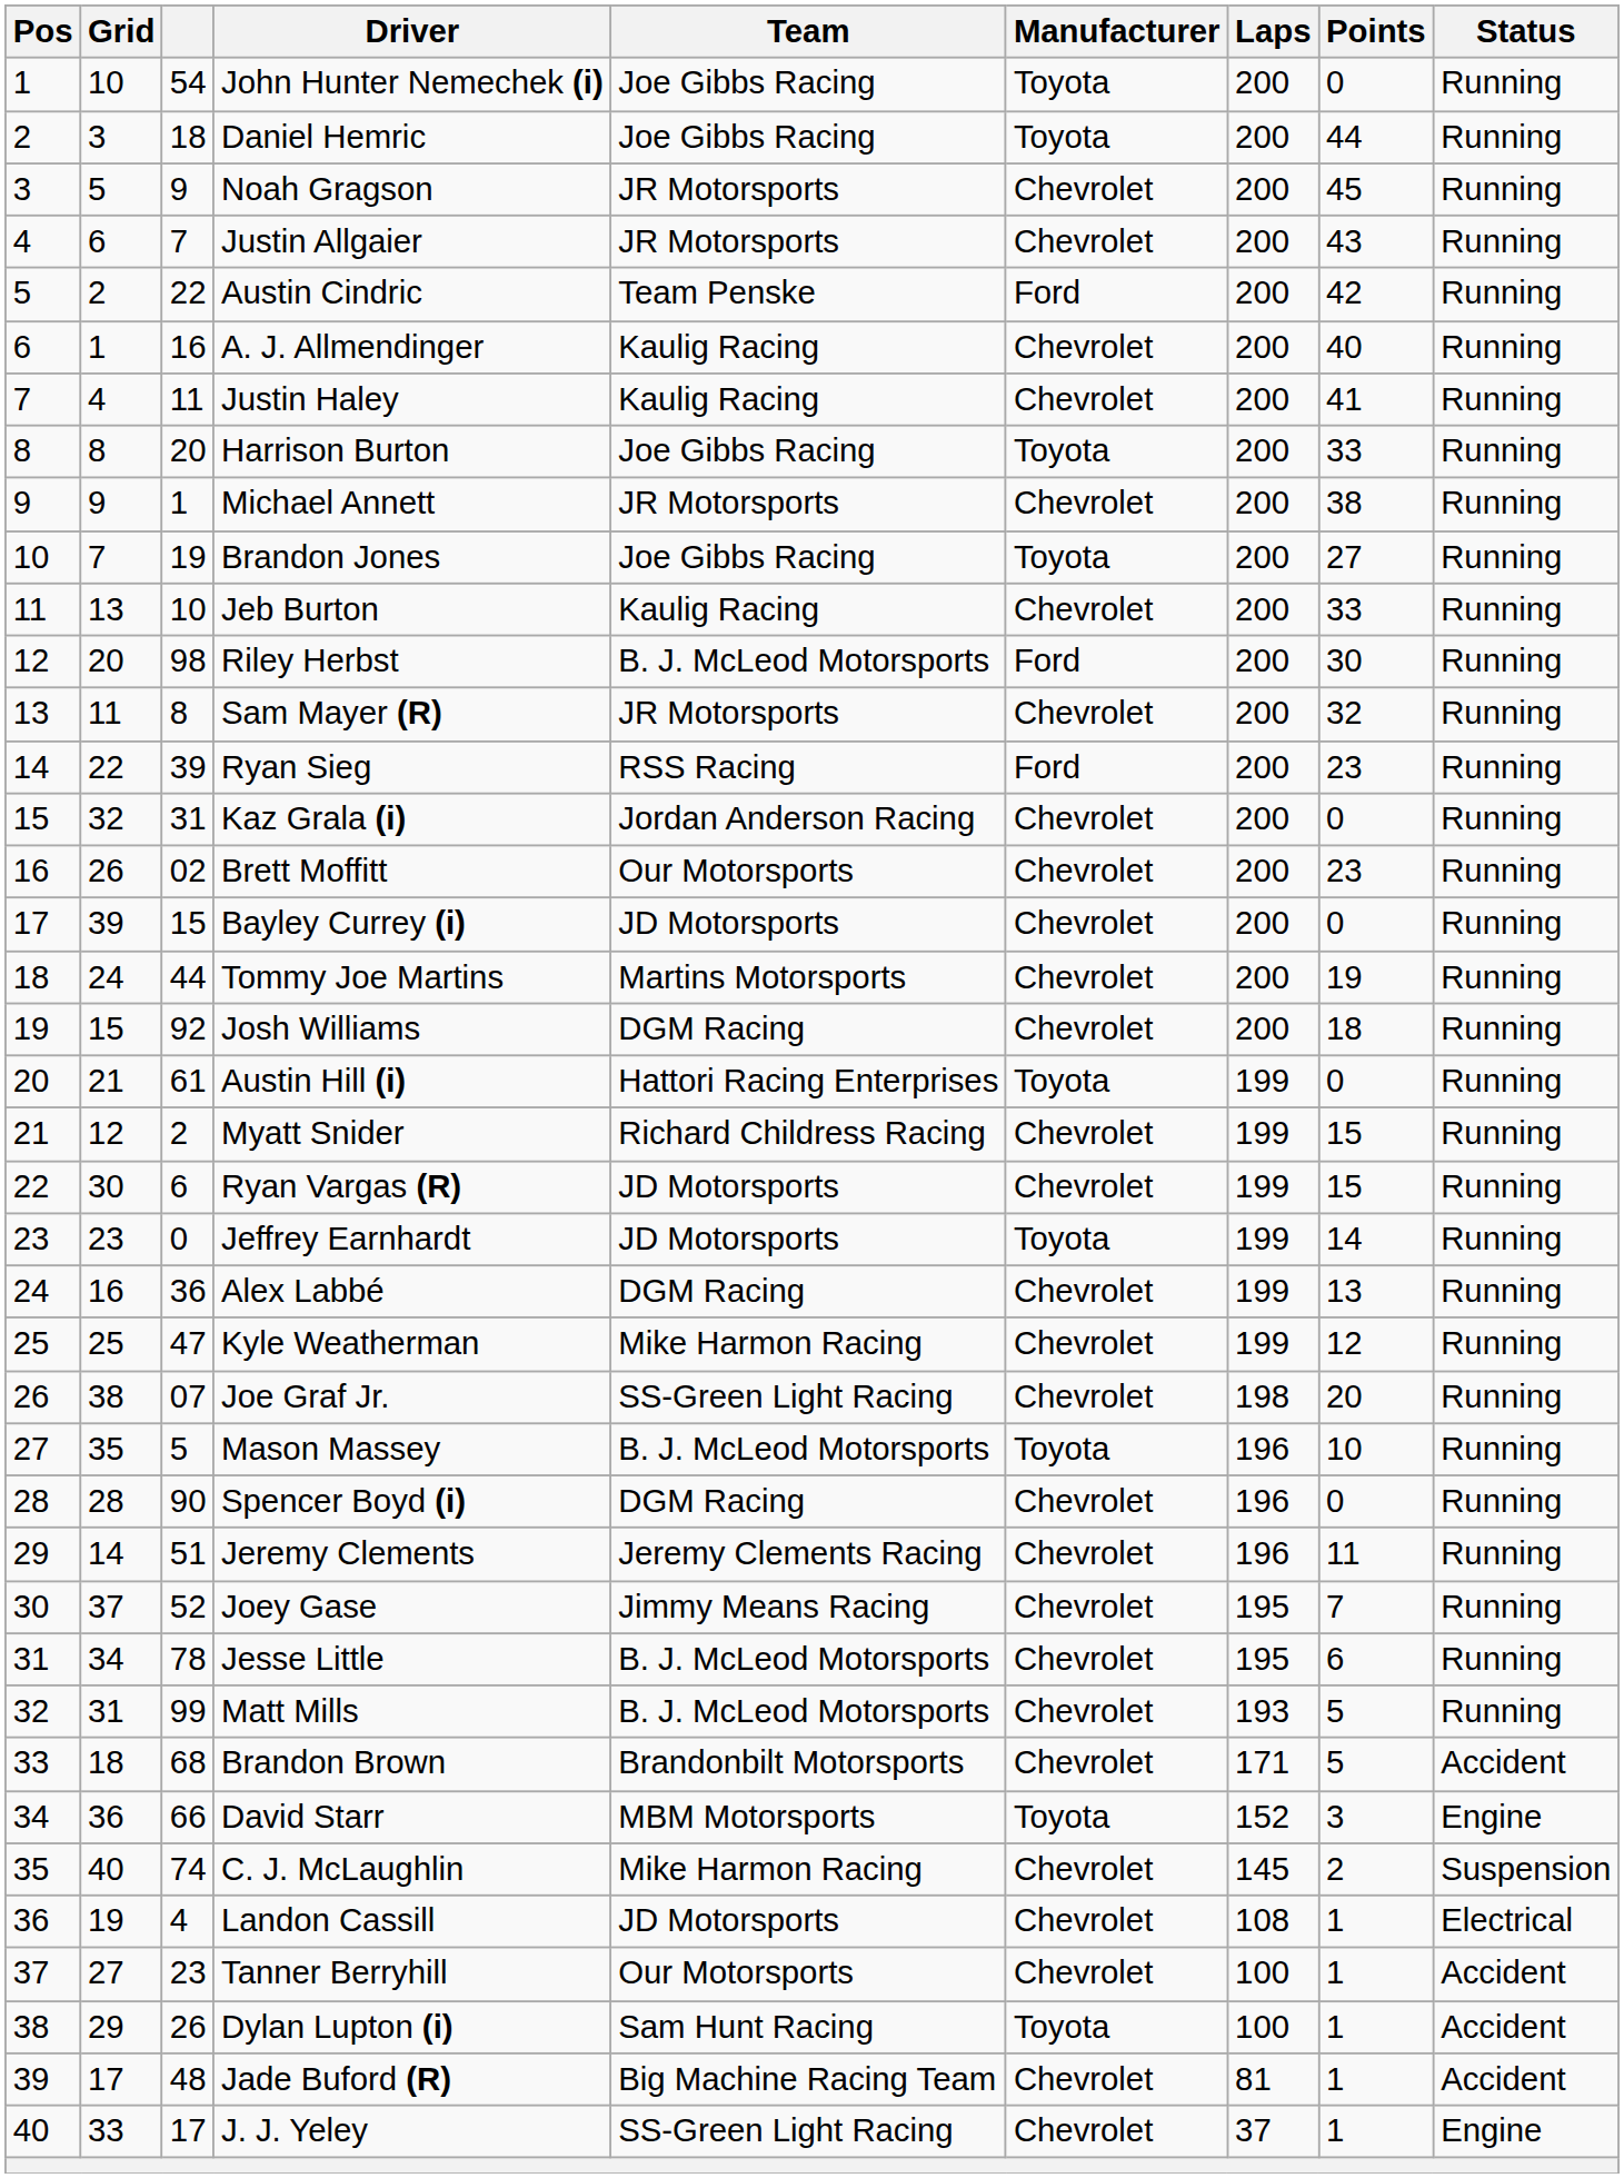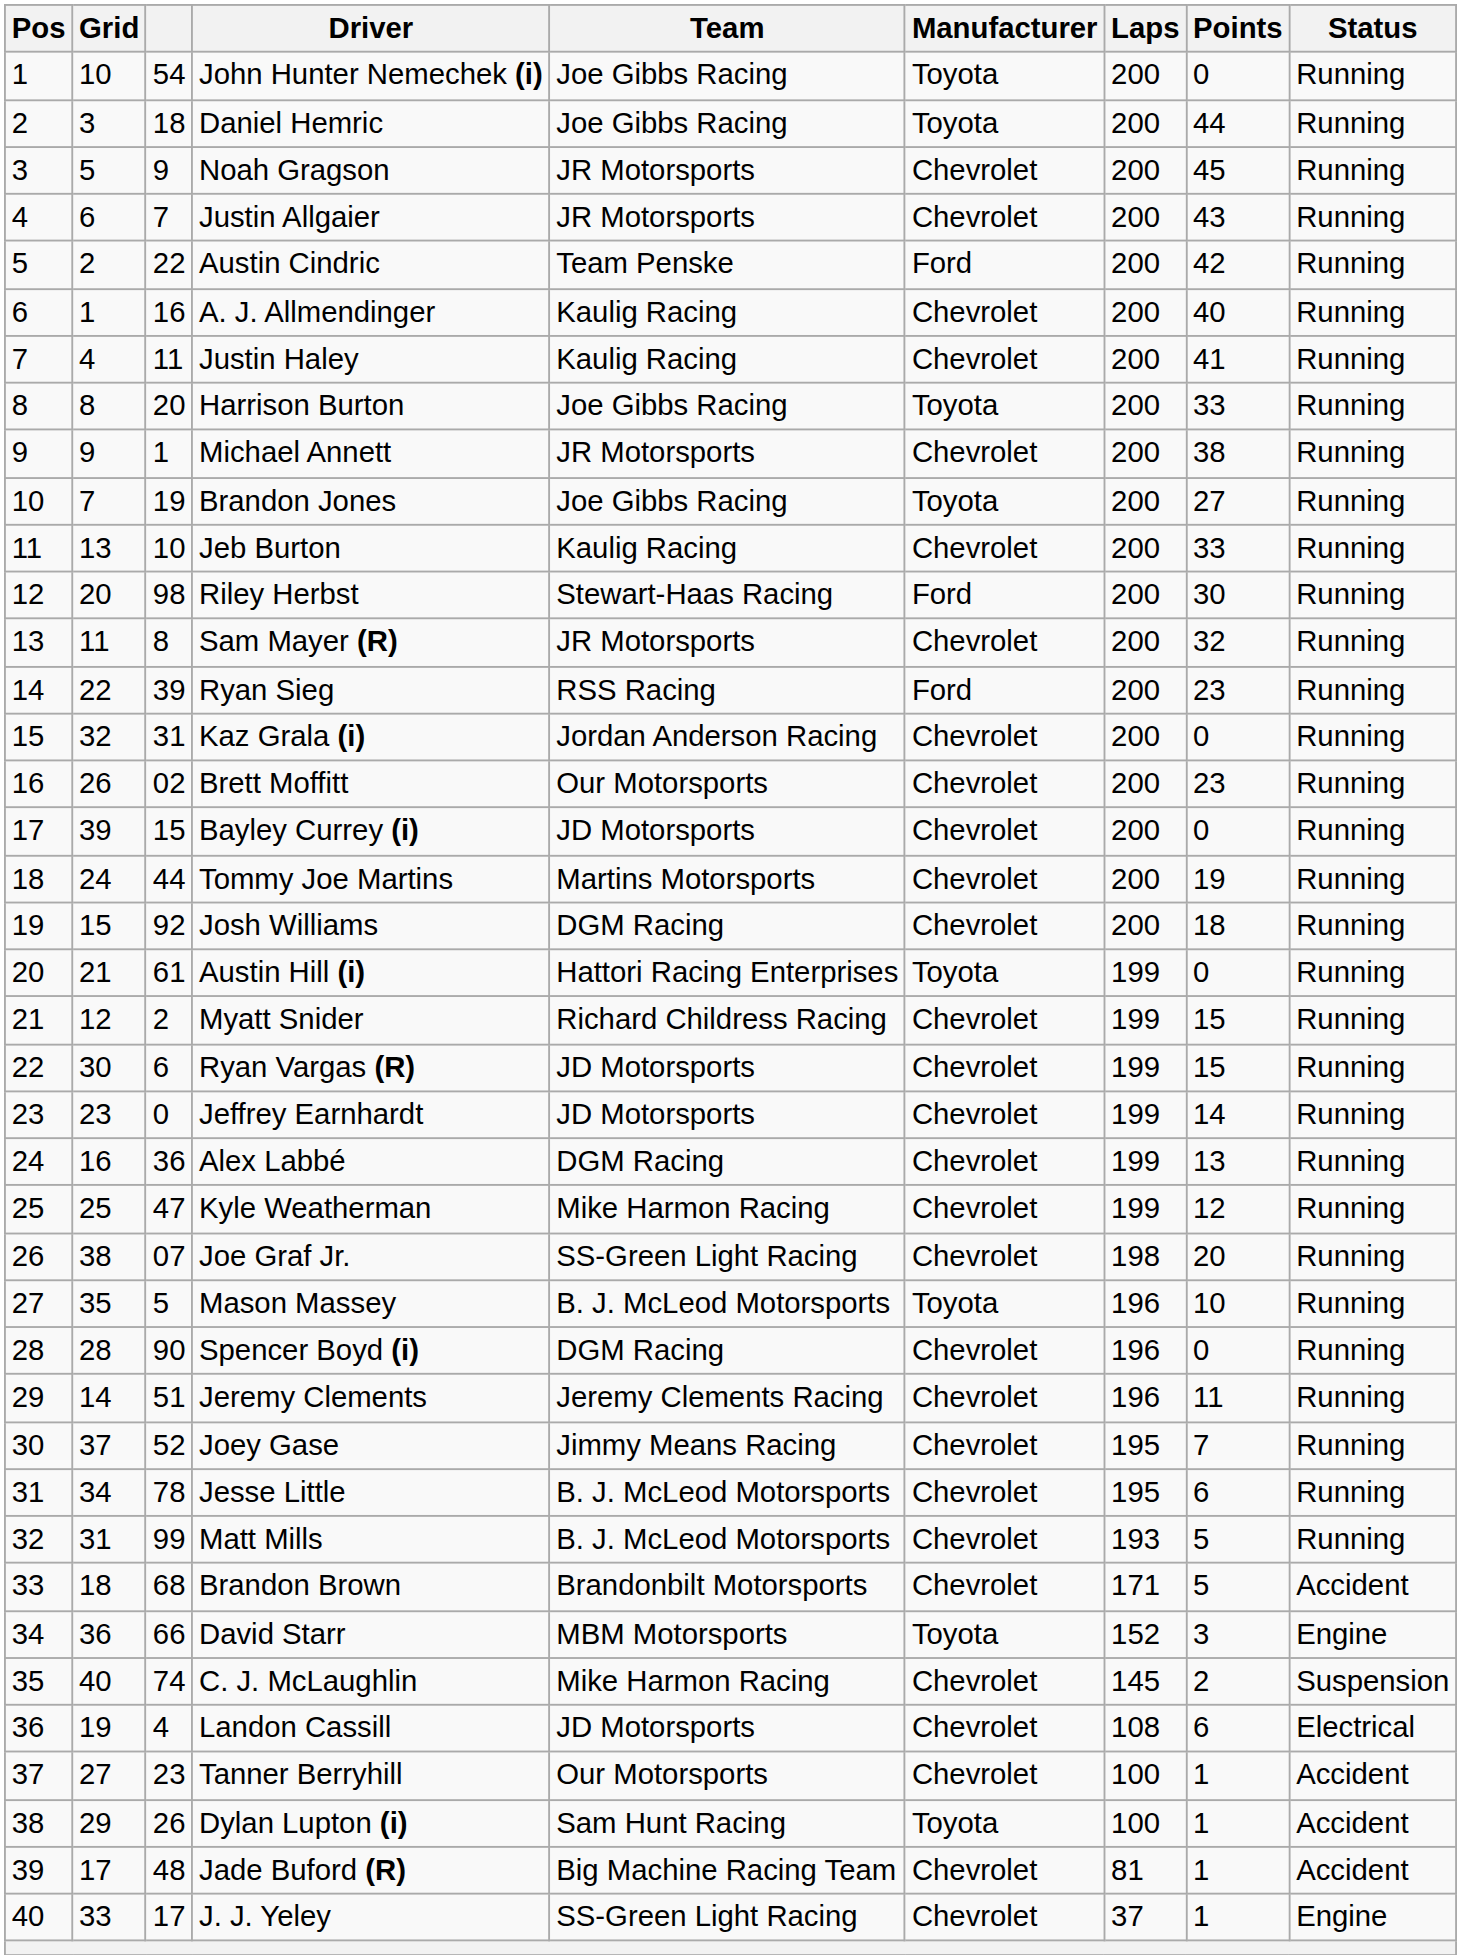Riley Herbst | Team: B. J. McLeod Motorsports -> Stewart-Haas Racing
Jeffrey Earnhardt | Manufacturer: Toyota -> Chevrolet
Landon Cassill | Points: 1 -> 6
